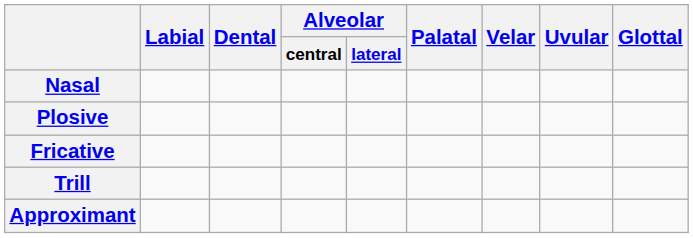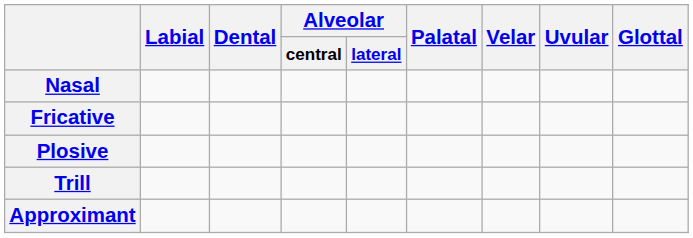rows swapped: Plosive <-> Fricative
